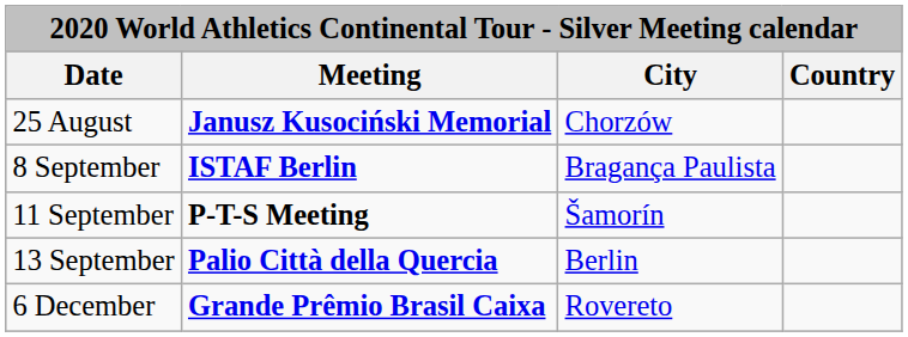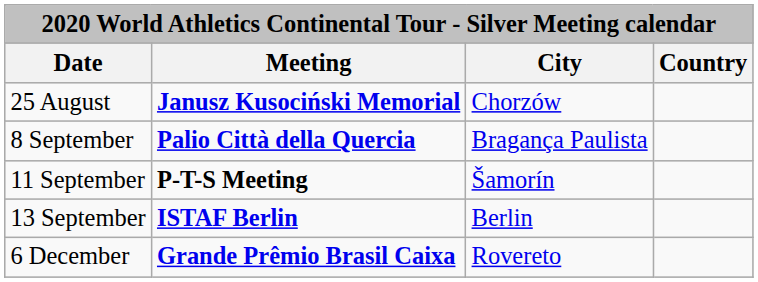8 September | Meeting: ISTAF Berlin -> Palio Città della Quercia
13 September | Meeting: Palio Città della Quercia -> ISTAF Berlin
